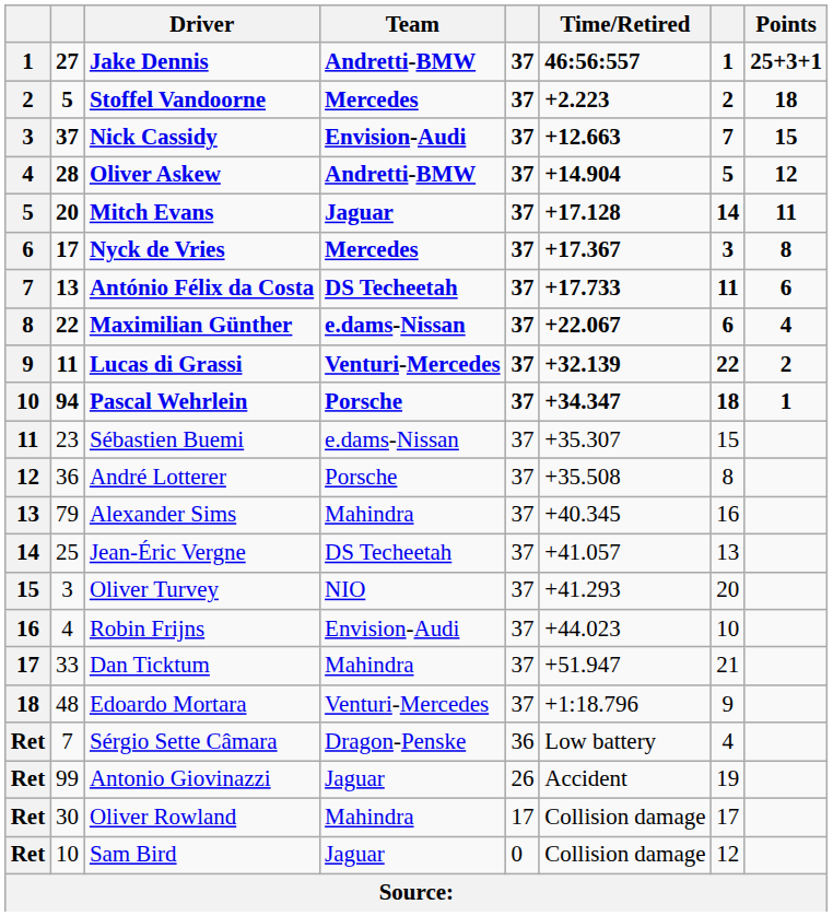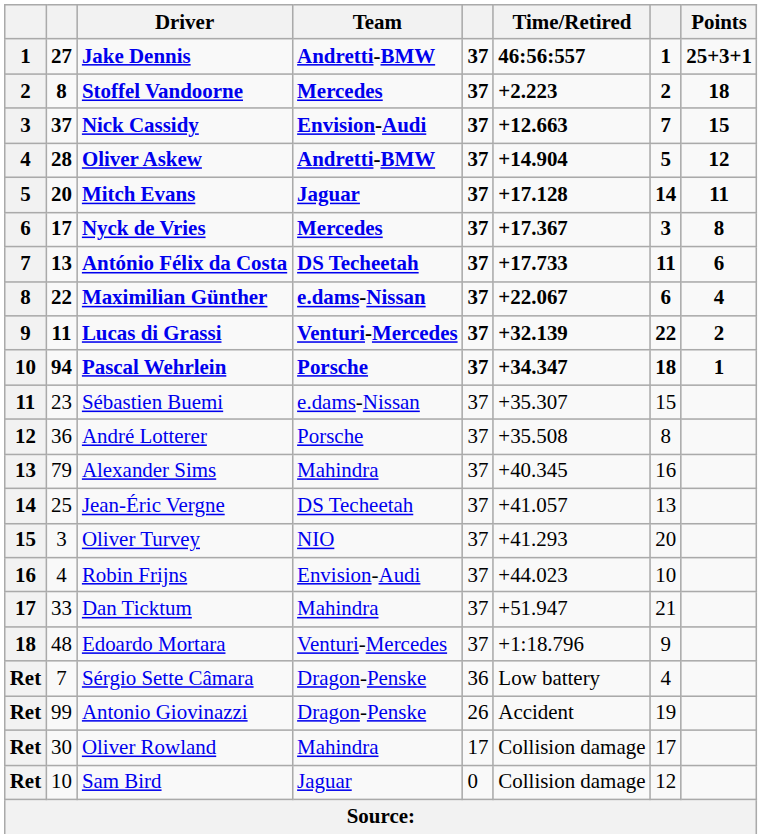Stoffel Vandoorne | column 2: 5 -> 8
Antonio Giovinazzi | Team: Jaguar -> Dragon-Penske
